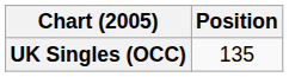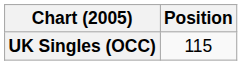UK Singles (OCC) | Position: 135 -> 115
